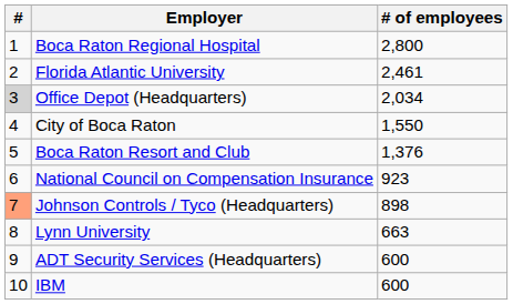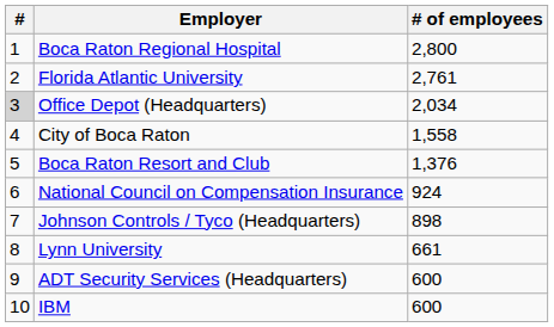Florida Atlantic University | # of employees: 2,461 -> 2,761
City of Boca Raton | # of employees: 1,550 -> 1,558
National Council on Compensation Insurance | # of employees: 923 -> 924
Johnson Controls / Tyco (Headquarters) | #: lightsalmon background -> no background
Lynn University | # of employees: 663 -> 661
